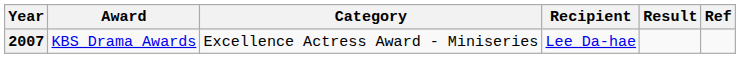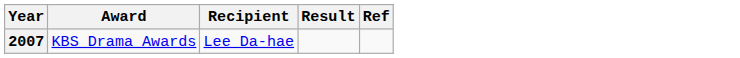- column: Category | Excellence Actress Award - Miniseries
